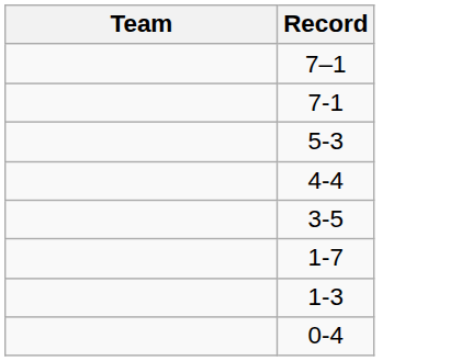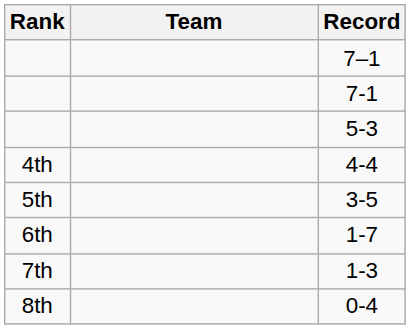+ column: Rank | 4th | 5th | 6th | 7th | 8th
